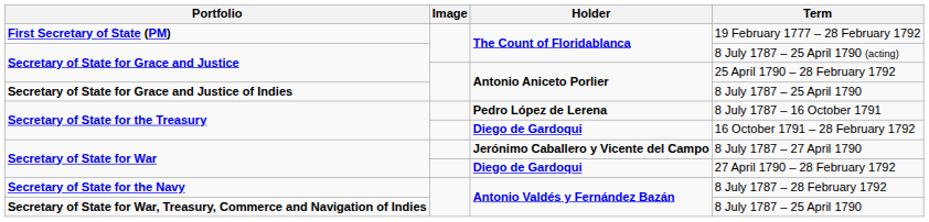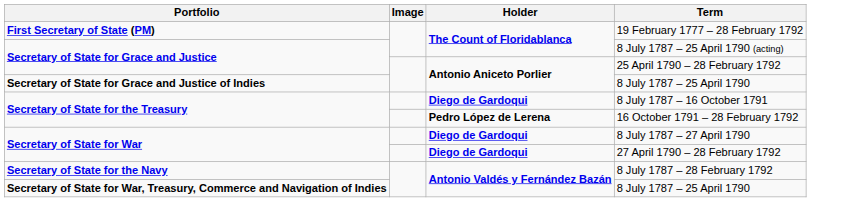8 July 1787 – 16 October 1791 | Holder: Pedro López de Lerena -> Diego de Gardoqui
16 October 1791 – 28 February 1792 | Holder: Diego de Gardoqui -> Pedro López de Lerena
8 July 1787 – 27 April 1790 | Holder: Jerónimo Caballero y Vicente del Campo -> Diego de Gardoqui
